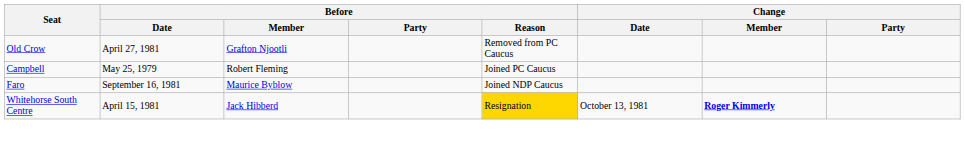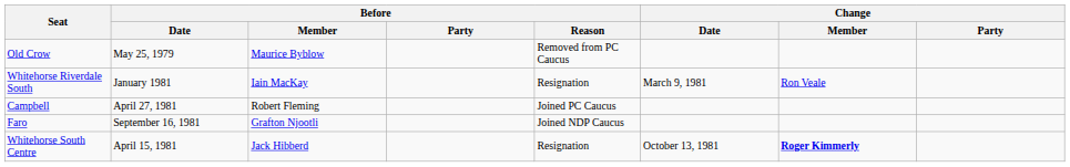Old Crow | Before / Date: April 27, 1981 -> May 25, 1979
Old Crow | Before / Member: Grafton Njootli -> Maurice Byblow
+ row: Whitehorse Riverdale South | January 1981 | Iain MacKay | Resignation | March 9, 1981 | Ron Veale
Campbell | Before / Date: May 25, 1979 -> April 27, 1981
Faro | Before / Member: Maurice Byblow -> Grafton Njootli
Whitehorse South Centre | Before / Reason: gold background -> no background
